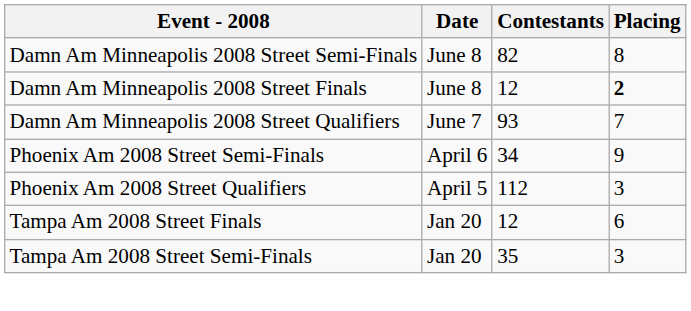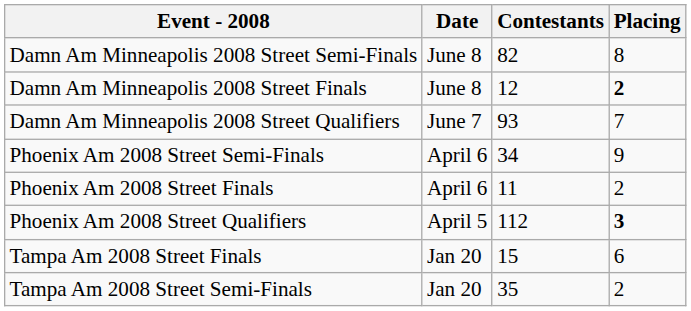+ row: Phoenix Am 2008 Street Finals | April 6 | 11 | 2
Phoenix Am 2008 Street Qualifiers | Placing: normal -> bold
Tampa Am 2008 Street Finals | Contestants: 12 -> 15
Tampa Am 2008 Street Semi-Finals | Placing: 3 -> 2
